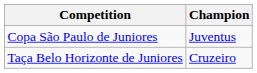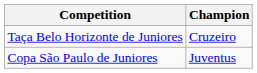rows swapped: Copa São Paulo de Juniores <-> Taça Belo Horizonte de Juniores
